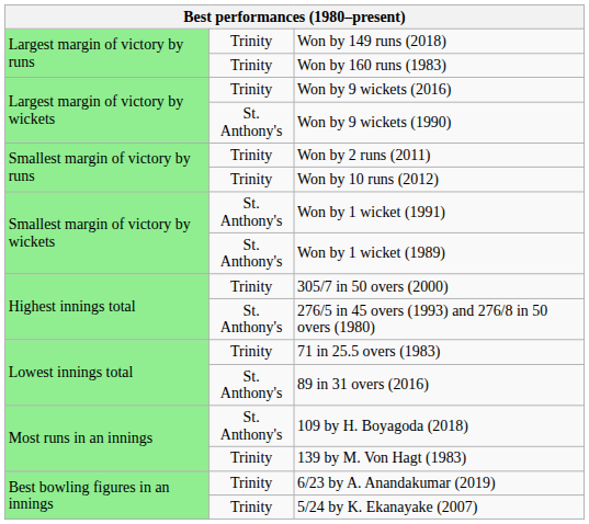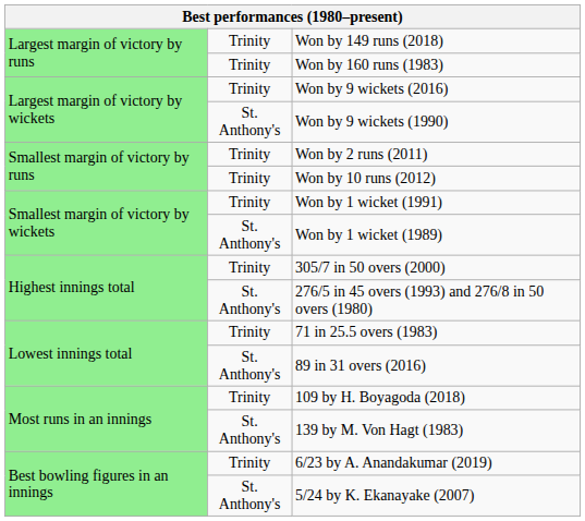Won by 1 wicket (1991) | column 2: St. Anthony's -> Trinity
109 by H. Boyagoda (2018) | column 2: St. Anthony's -> Trinity
139 by M. Von Hagt (1983) | column 2: Trinity -> St. Anthony's
5/24 by K. Ekanayake (2007) | column 2: Trinity -> St. Anthony's
